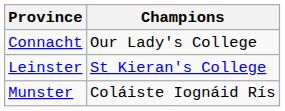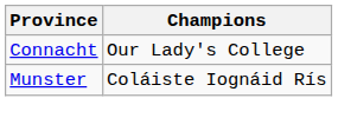- row: Leinster | St Kieran's College
